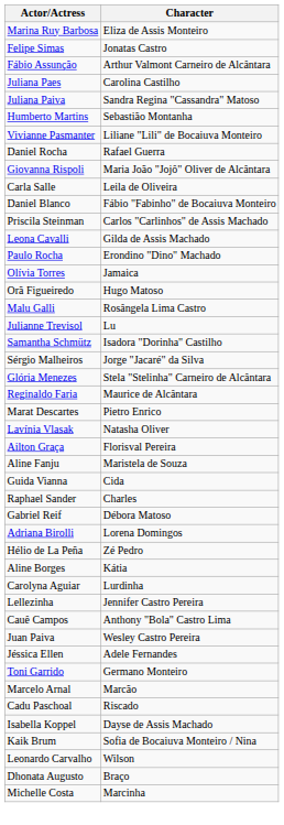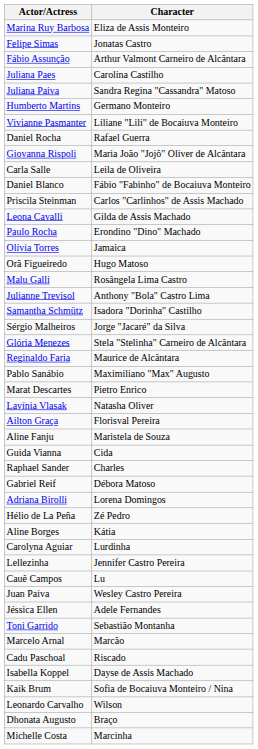Humberto Martins | Character: Sebastião Montanha -> Germano Monteiro
Julianne Trevisol | Character: Lu -> Anthony "Bola" Castro Lima
+ row: Pablo Sanábio | Maximiliano "Max" Augusto
Cauê Campos | Character: Anthony "Bola" Castro Lima -> Lu
Toni Garrido | Character: Germano Monteiro -> Sebastião Montanha
